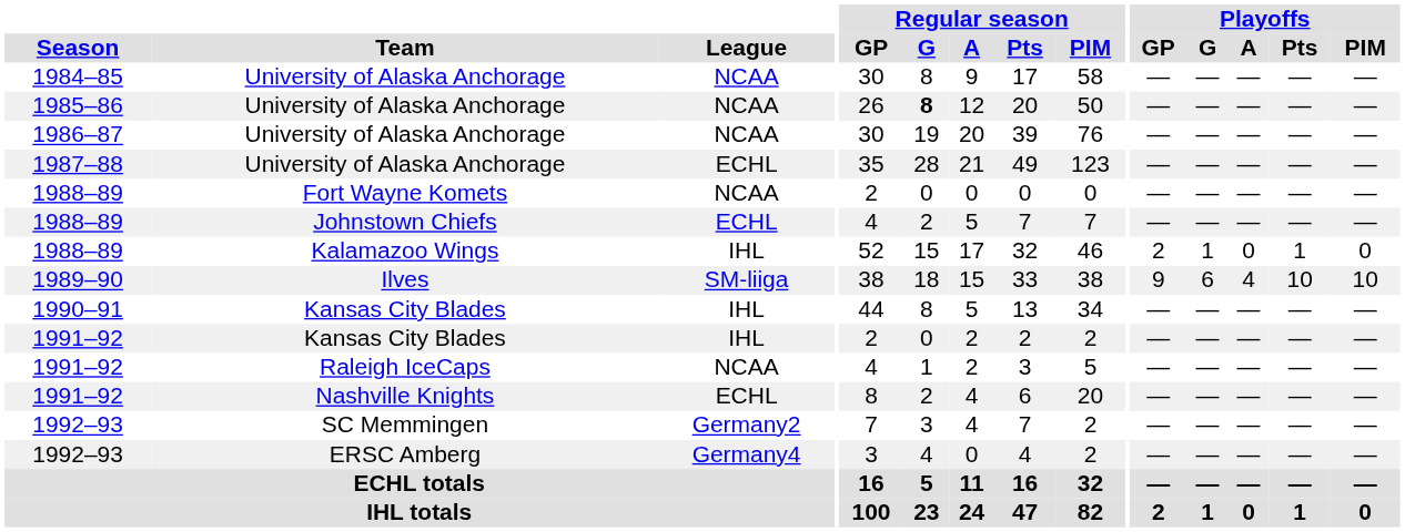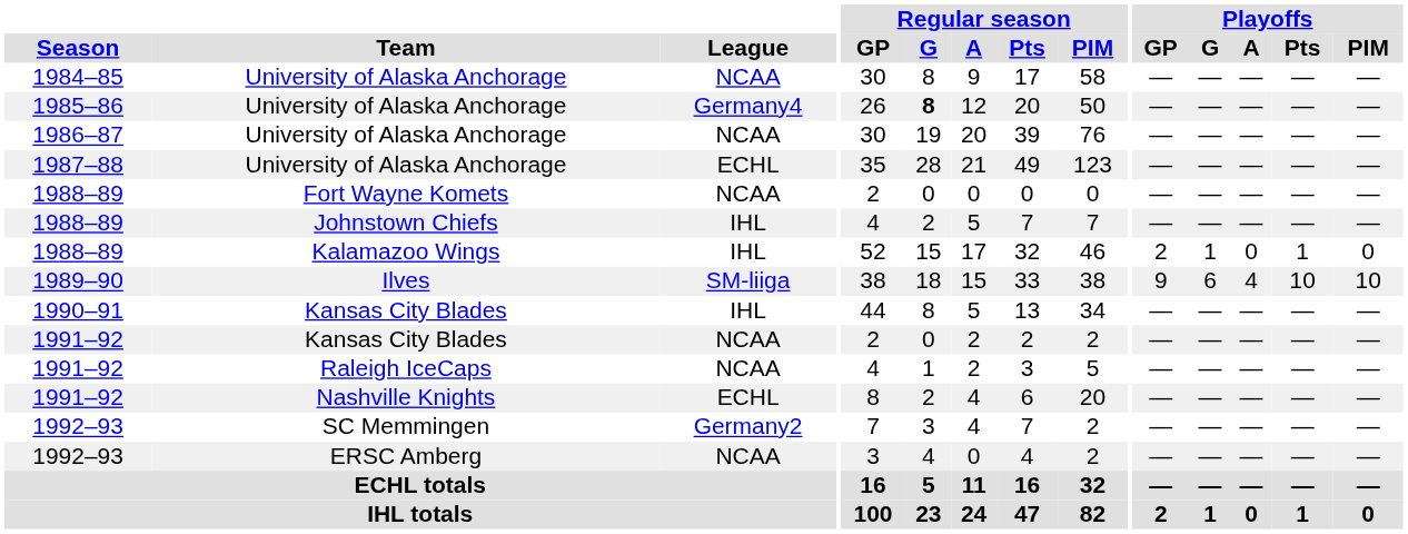1985–86 / University of Alaska Anchorage | League: NCAA -> Germany4
Johnstown Chiefs | League: ECHL -> IHL
1991–92 / Kansas City Blades | League: IHL -> NCAA
ERSC Amberg | League: Germany4 -> NCAA
